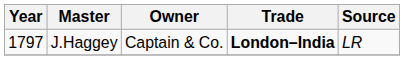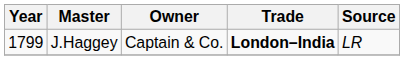J.Haggey | Year: 1797 -> 1799
